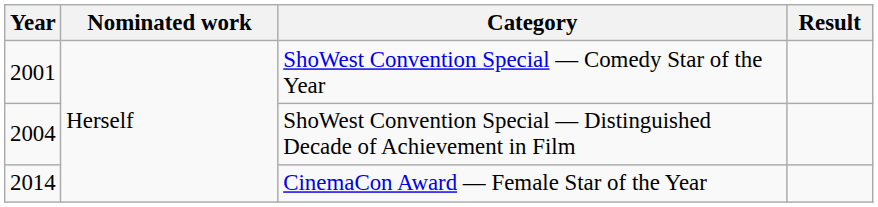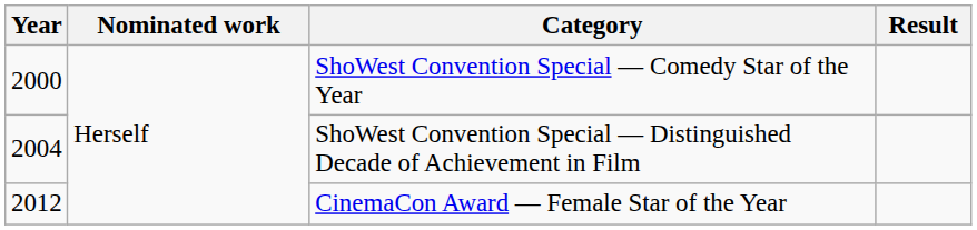ShoWest Convention Special — Comedy Star of the Year | Year: 2001 -> 2000
CinemaCon Award — Female Star of the Year | Year: 2014 -> 2012
